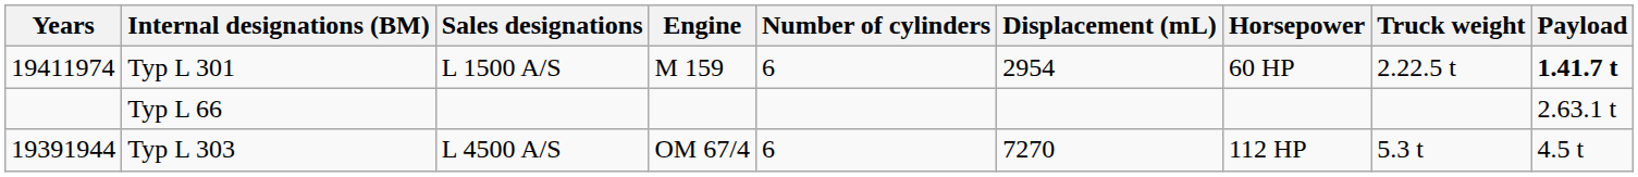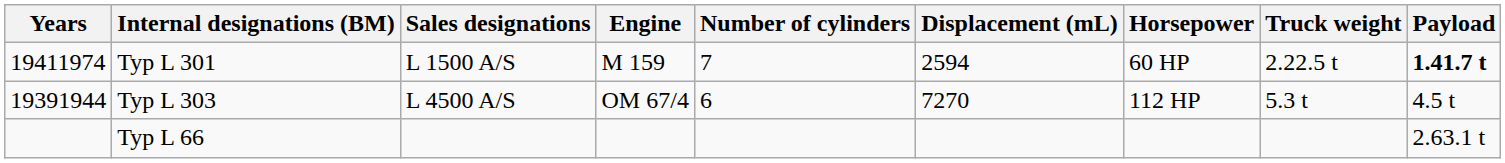Typ L 301 | Number of cylinders: 6 -> 7
Typ L 301 | Displacement (mL): 2954 -> 2594
rows swapped: Typ L 66 <-> Typ L 303
